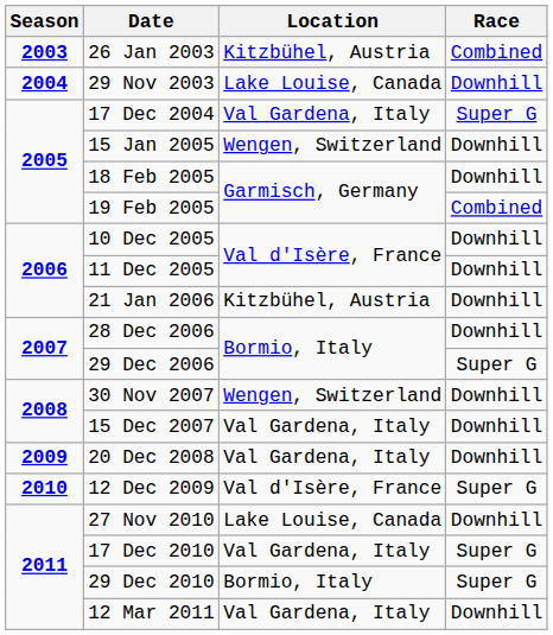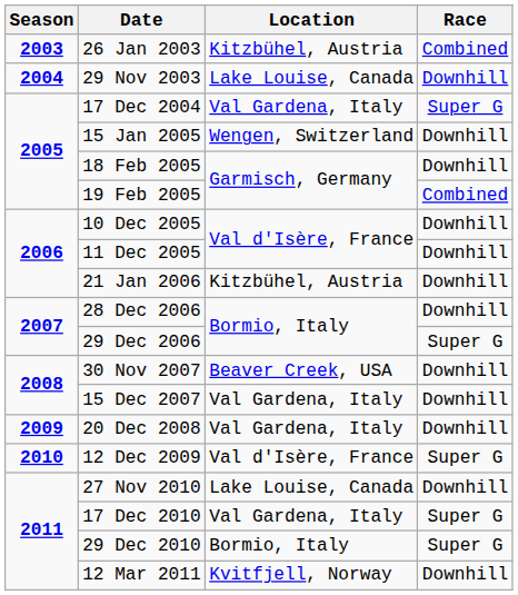30 Nov 2007 | Location: Wengen, Switzerland -> Beaver Creek, USA
12 Mar 2011 | Location: Val Gardena, Italy -> Kvitfjell, Norway
